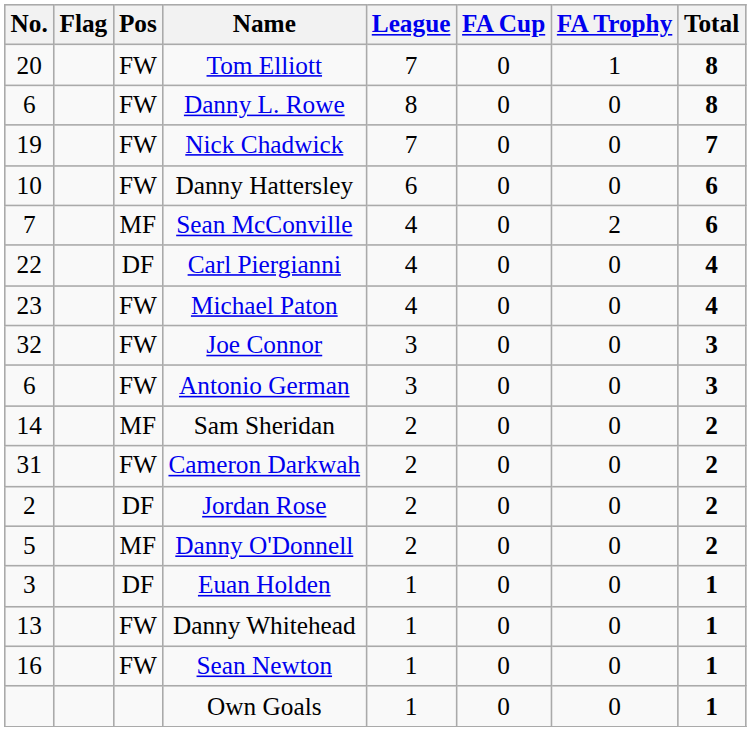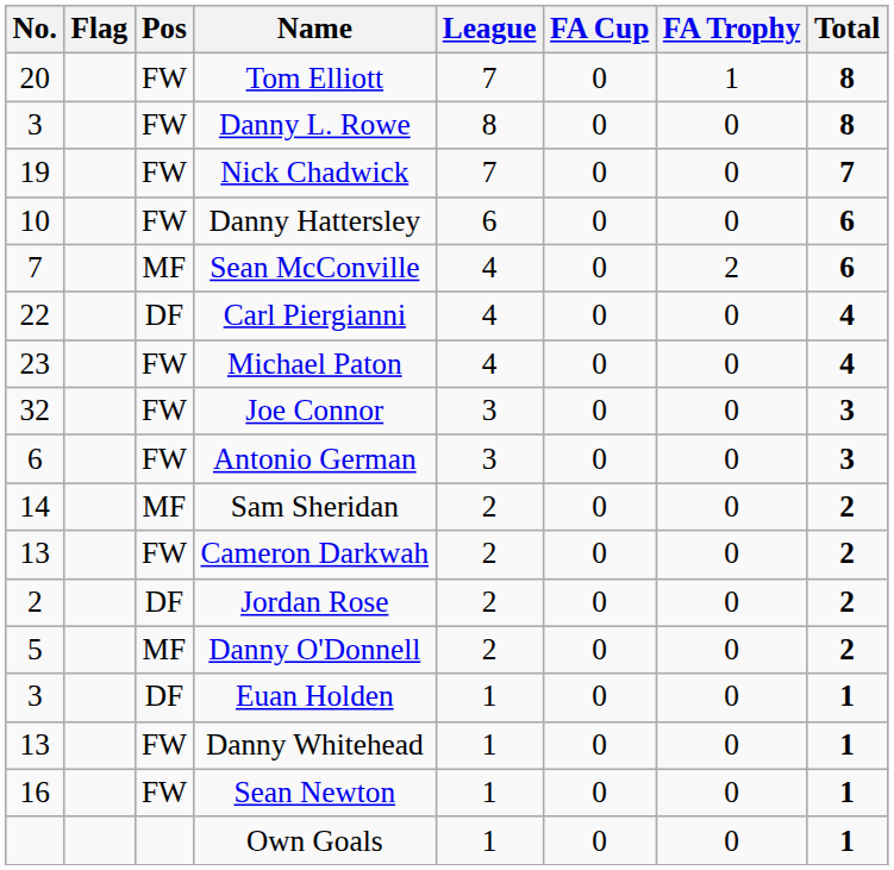Danny L. Rowe | No.: 6 -> 3
Cameron Darkwah | No.: 31 -> 13
